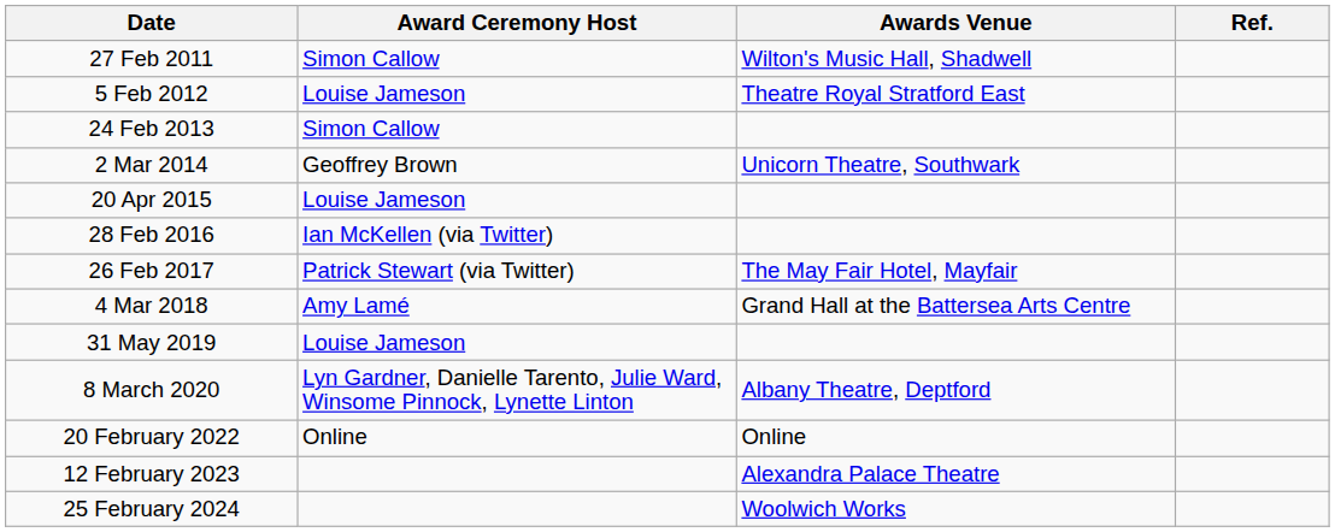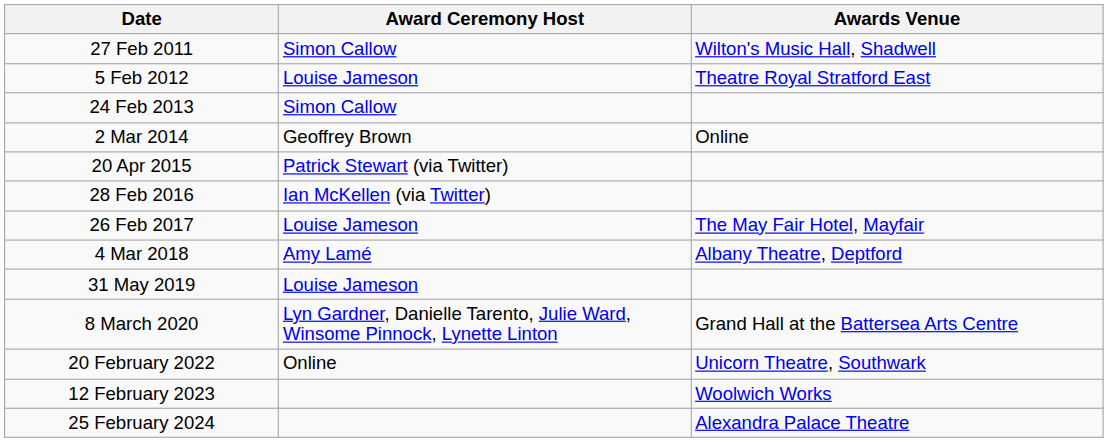- column: Ref.
2 Mar 2014 | Awards Venue: Unicorn Theatre, Southwark -> Online
20 Apr 2015 | Award Ceremony Host: Louise Jameson -> Patrick Stewart (via Twitter)
26 Feb 2017 | Award Ceremony Host: Patrick Stewart (via Twitter) -> Louise Jameson
4 Mar 2018 | Awards Venue: Grand Hall at the Battersea Arts Centre -> Albany Theatre, Deptford
8 March 2020 | Awards Venue: Albany Theatre, Deptford -> Grand Hall at the Battersea Arts Centre
20 February 2022 | Awards Venue: Online -> Unicorn Theatre, Southwark
12 February 2023 | Awards Venue: Alexandra Palace Theatre -> Woolwich Works
25 February 2024 | Awards Venue: Woolwich Works -> Alexandra Palace Theatre
